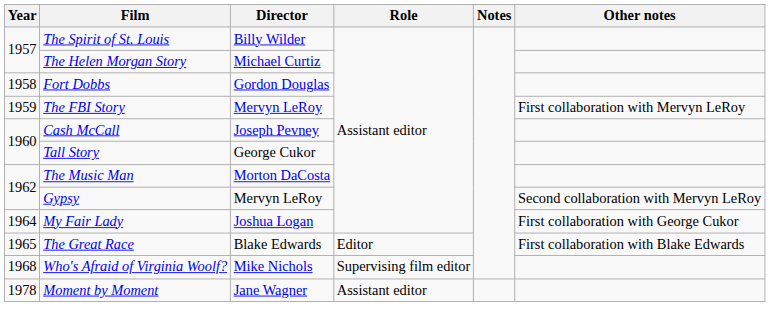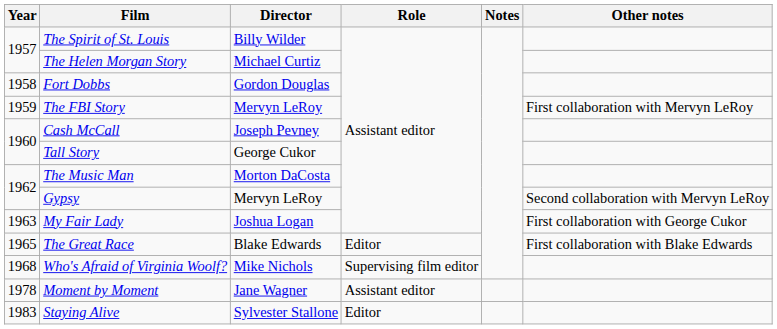My Fair Lady | Year: 1964 -> 1963
+ row: 1983 | Staying Alive | Sylvester Stallone | Editor
